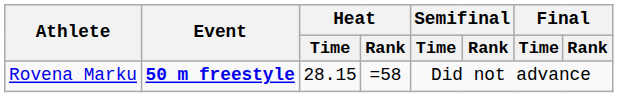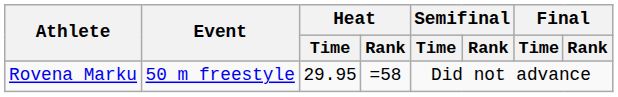Rovena Marku | Event: bold -> normal
Rovena Marku | Heat / Time: 28.15 -> 29.95
